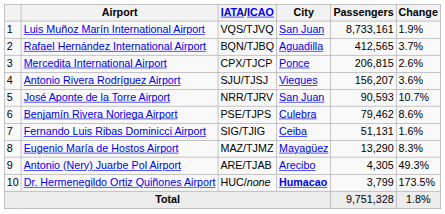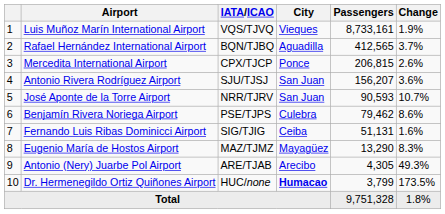Luis Muñoz Marín International Airport | City: San Juan -> Vieques
Antonio Rivera Rodríguez Airport | City: Vieques -> San Juan
